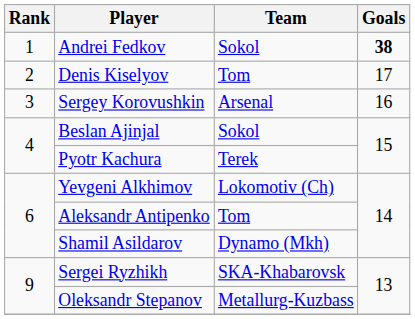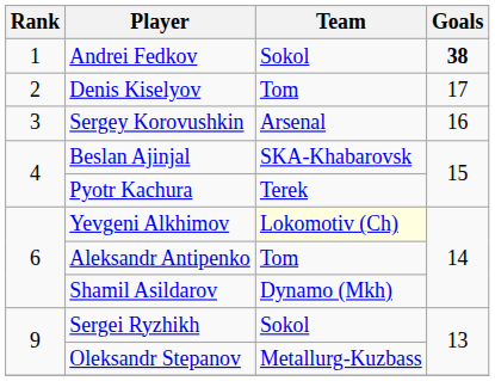Beslan Ajinjal | Team: Sokol -> SKA-Khabarovsk
Yevgeni Alkhimov | Team: no background -> lightyellow background
Sergei Ryzhikh | Team: SKA-Khabarovsk -> Sokol
